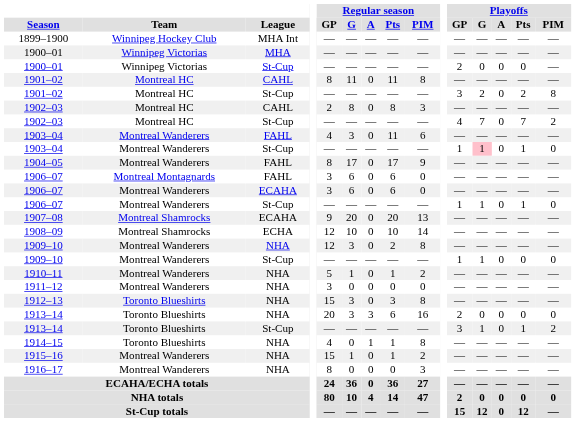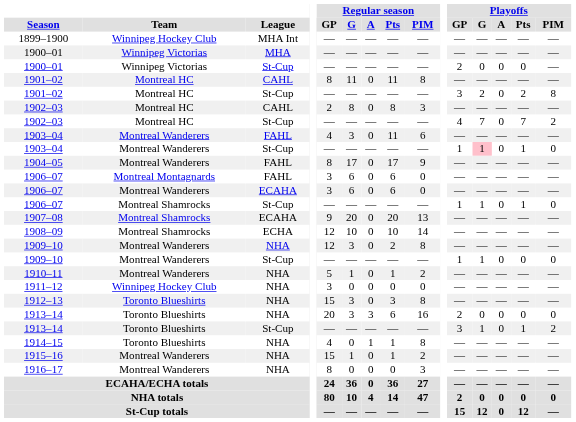1906–07 / St-Cup | Team: Montreal Wanderers -> Montreal Shamrocks
1911–12 | Team: Montreal Wanderers -> Winnipeg Hockey Club
